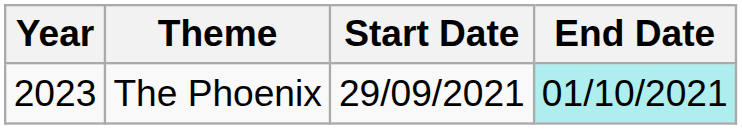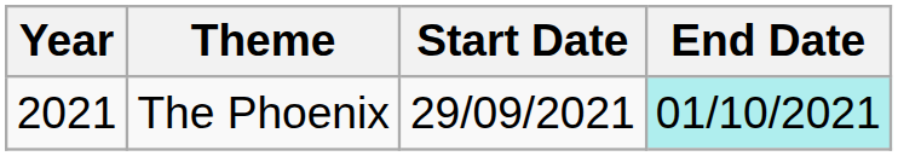The Phoenix | Year: 2023 -> 2021
